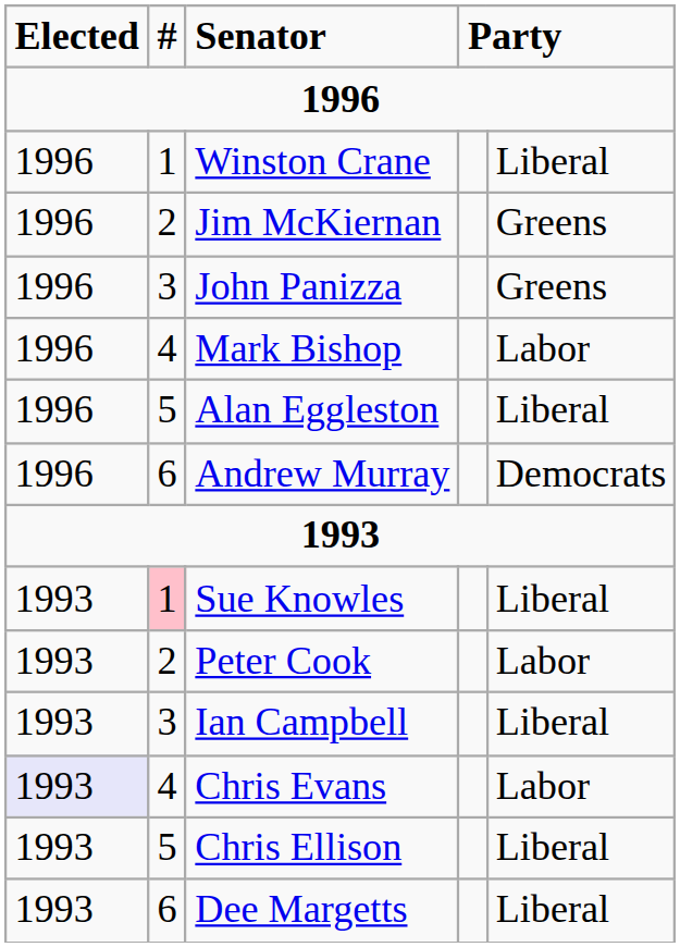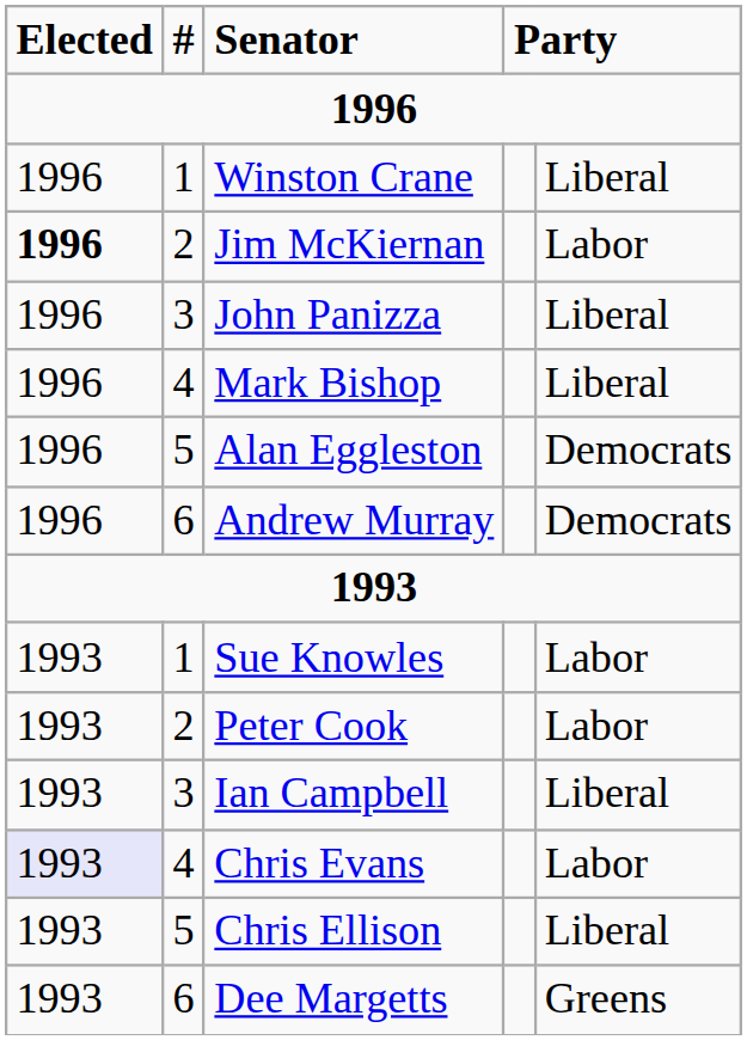Jim McKiernan | Elected: normal -> bold
Jim McKiernan | column 5: Greens -> Labor
John Panizza | column 5: Greens -> Liberal
Mark Bishop | column 5: Labor -> Liberal
Alan Eggleston | column 5: Liberal -> Democrats
Sue Knowles | #: pink background -> no background
Sue Knowles | column 5: Liberal -> Labor
Dee Margetts | column 5: Liberal -> Greens
